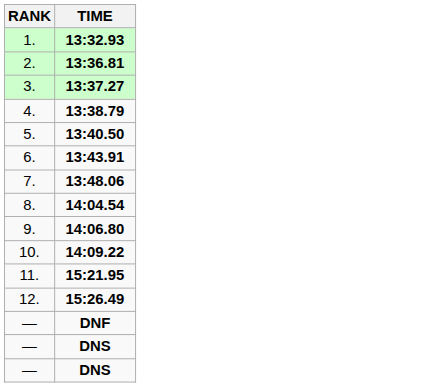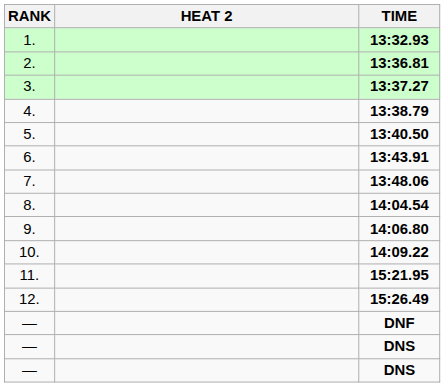+ column: HEAT 2
